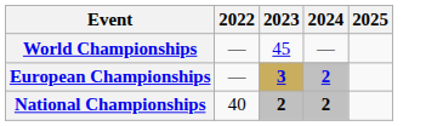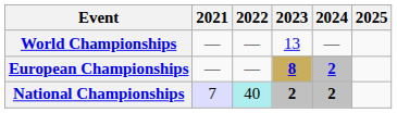+ column: 2021 | — | — | 7
World Championships | 2023: 45 -> 13
European Championships | 2023: 3 -> 8
National Championships | 2022: no background -> paleturquoise background
